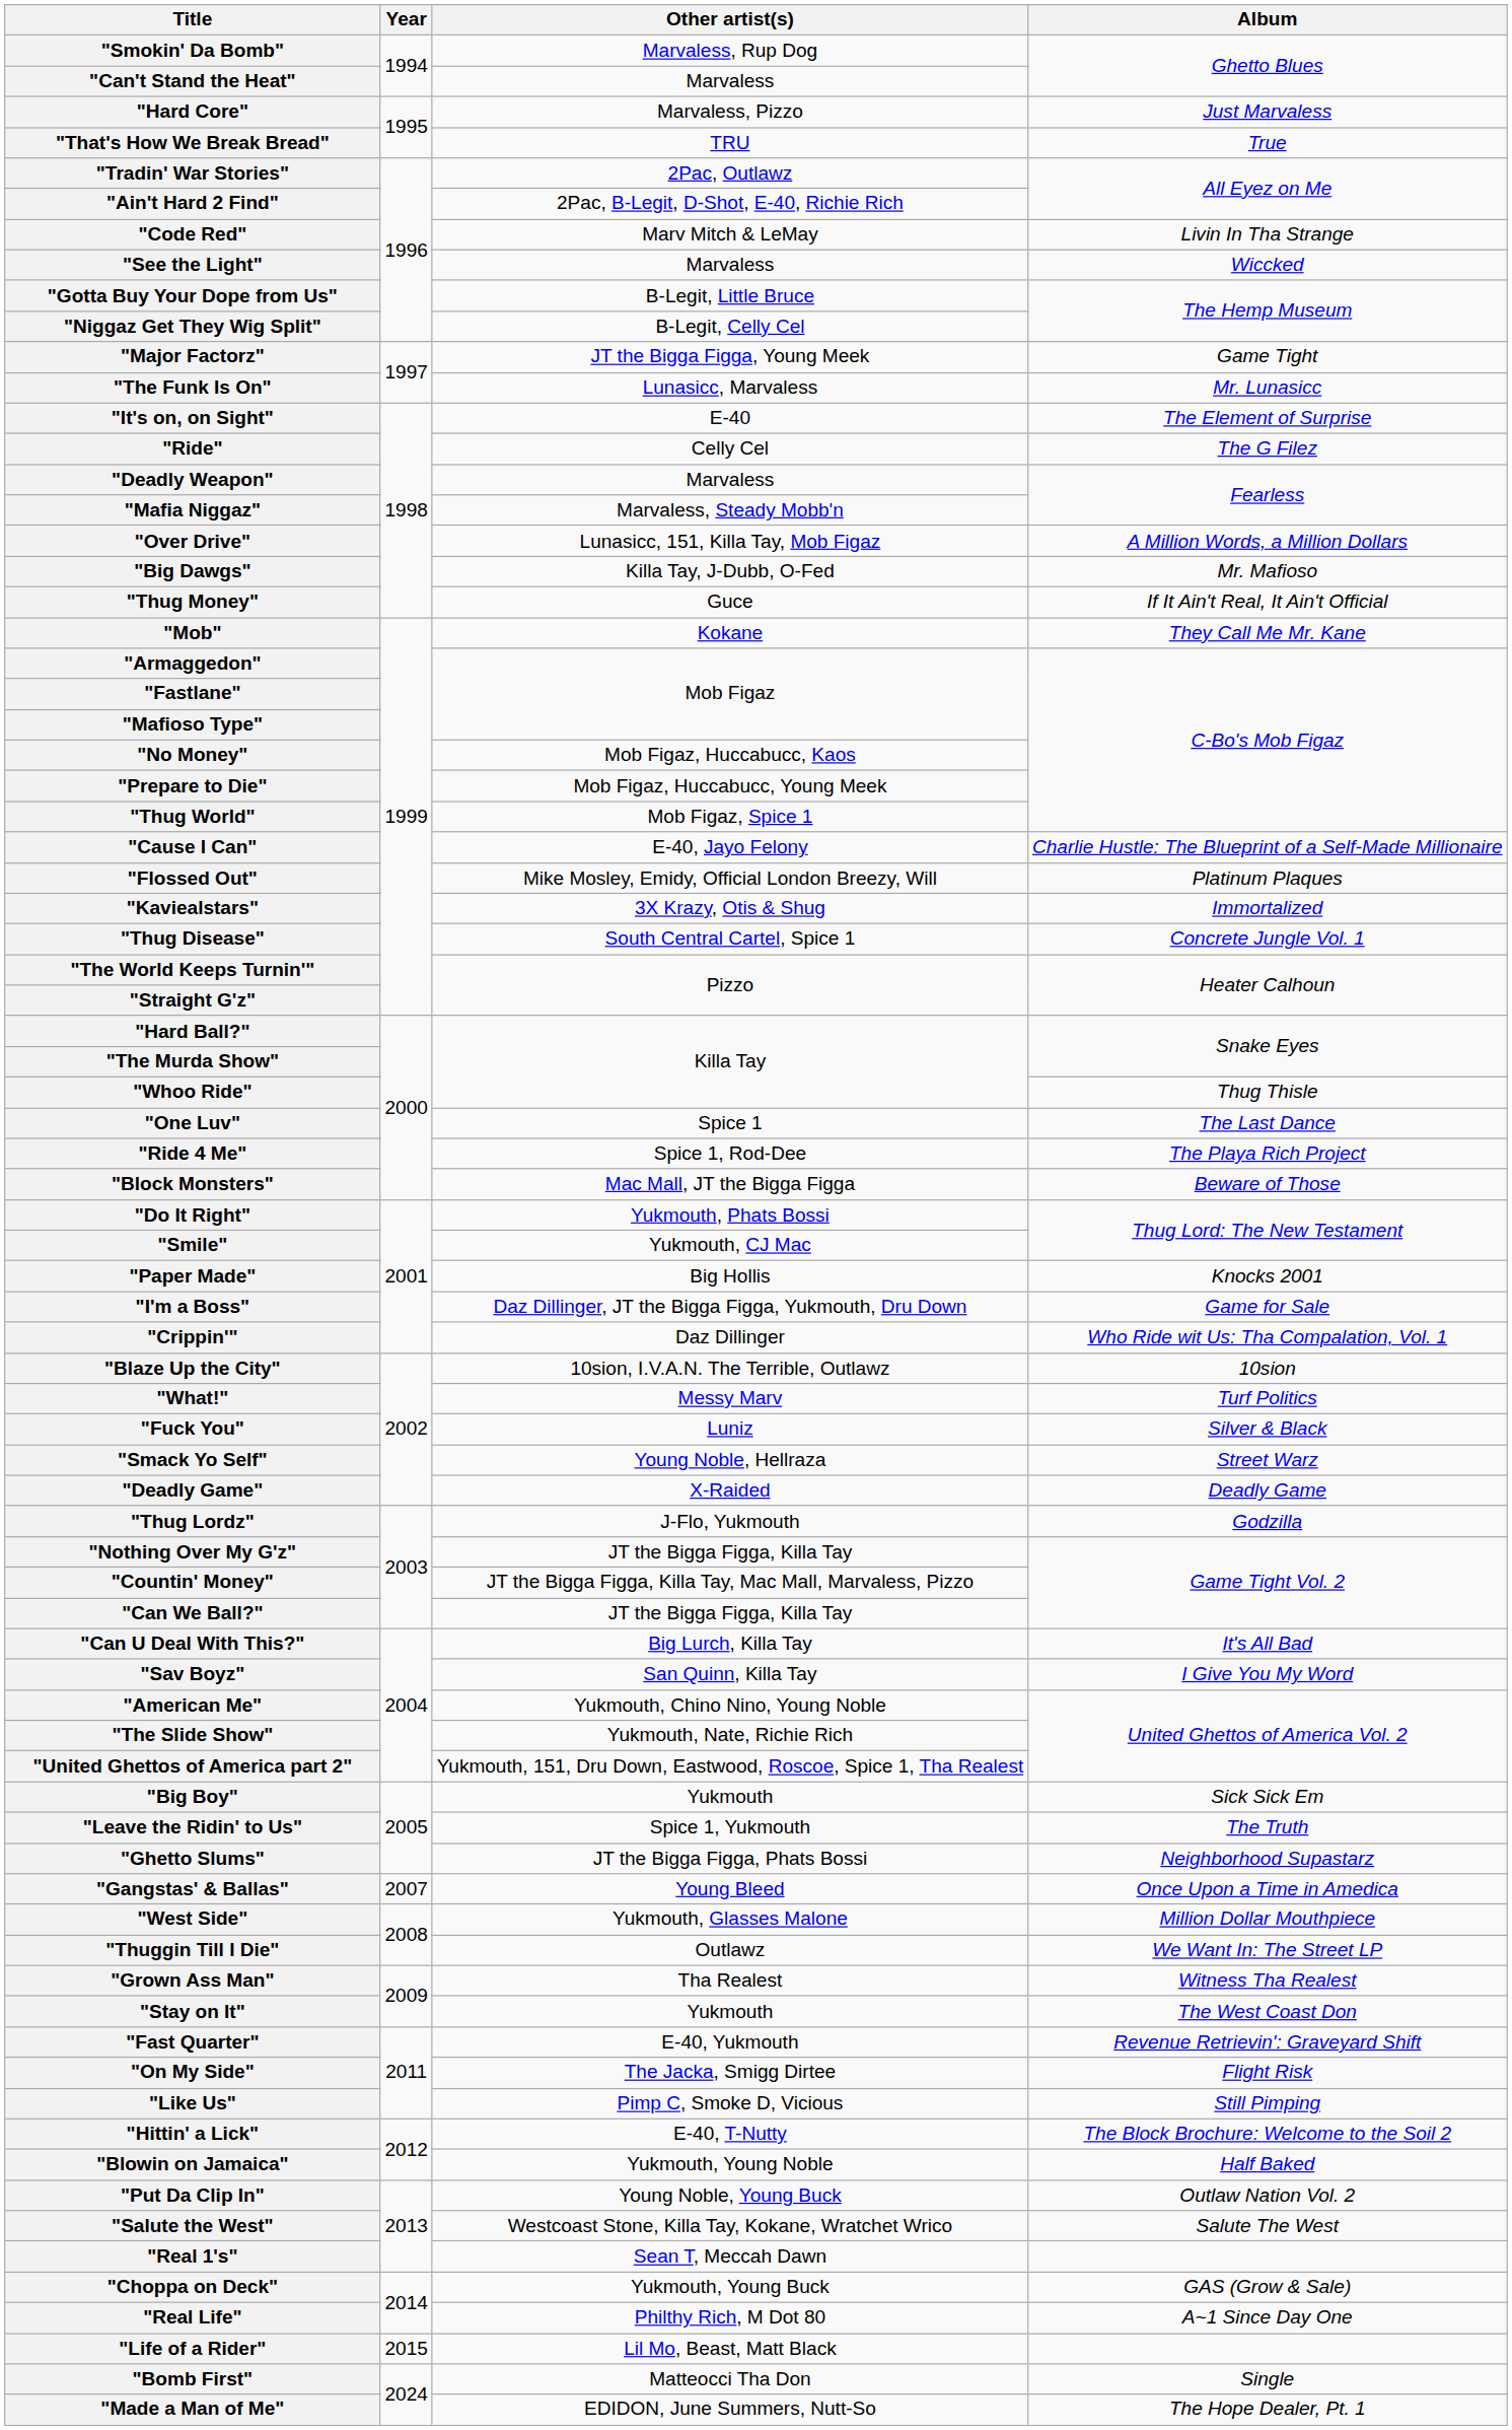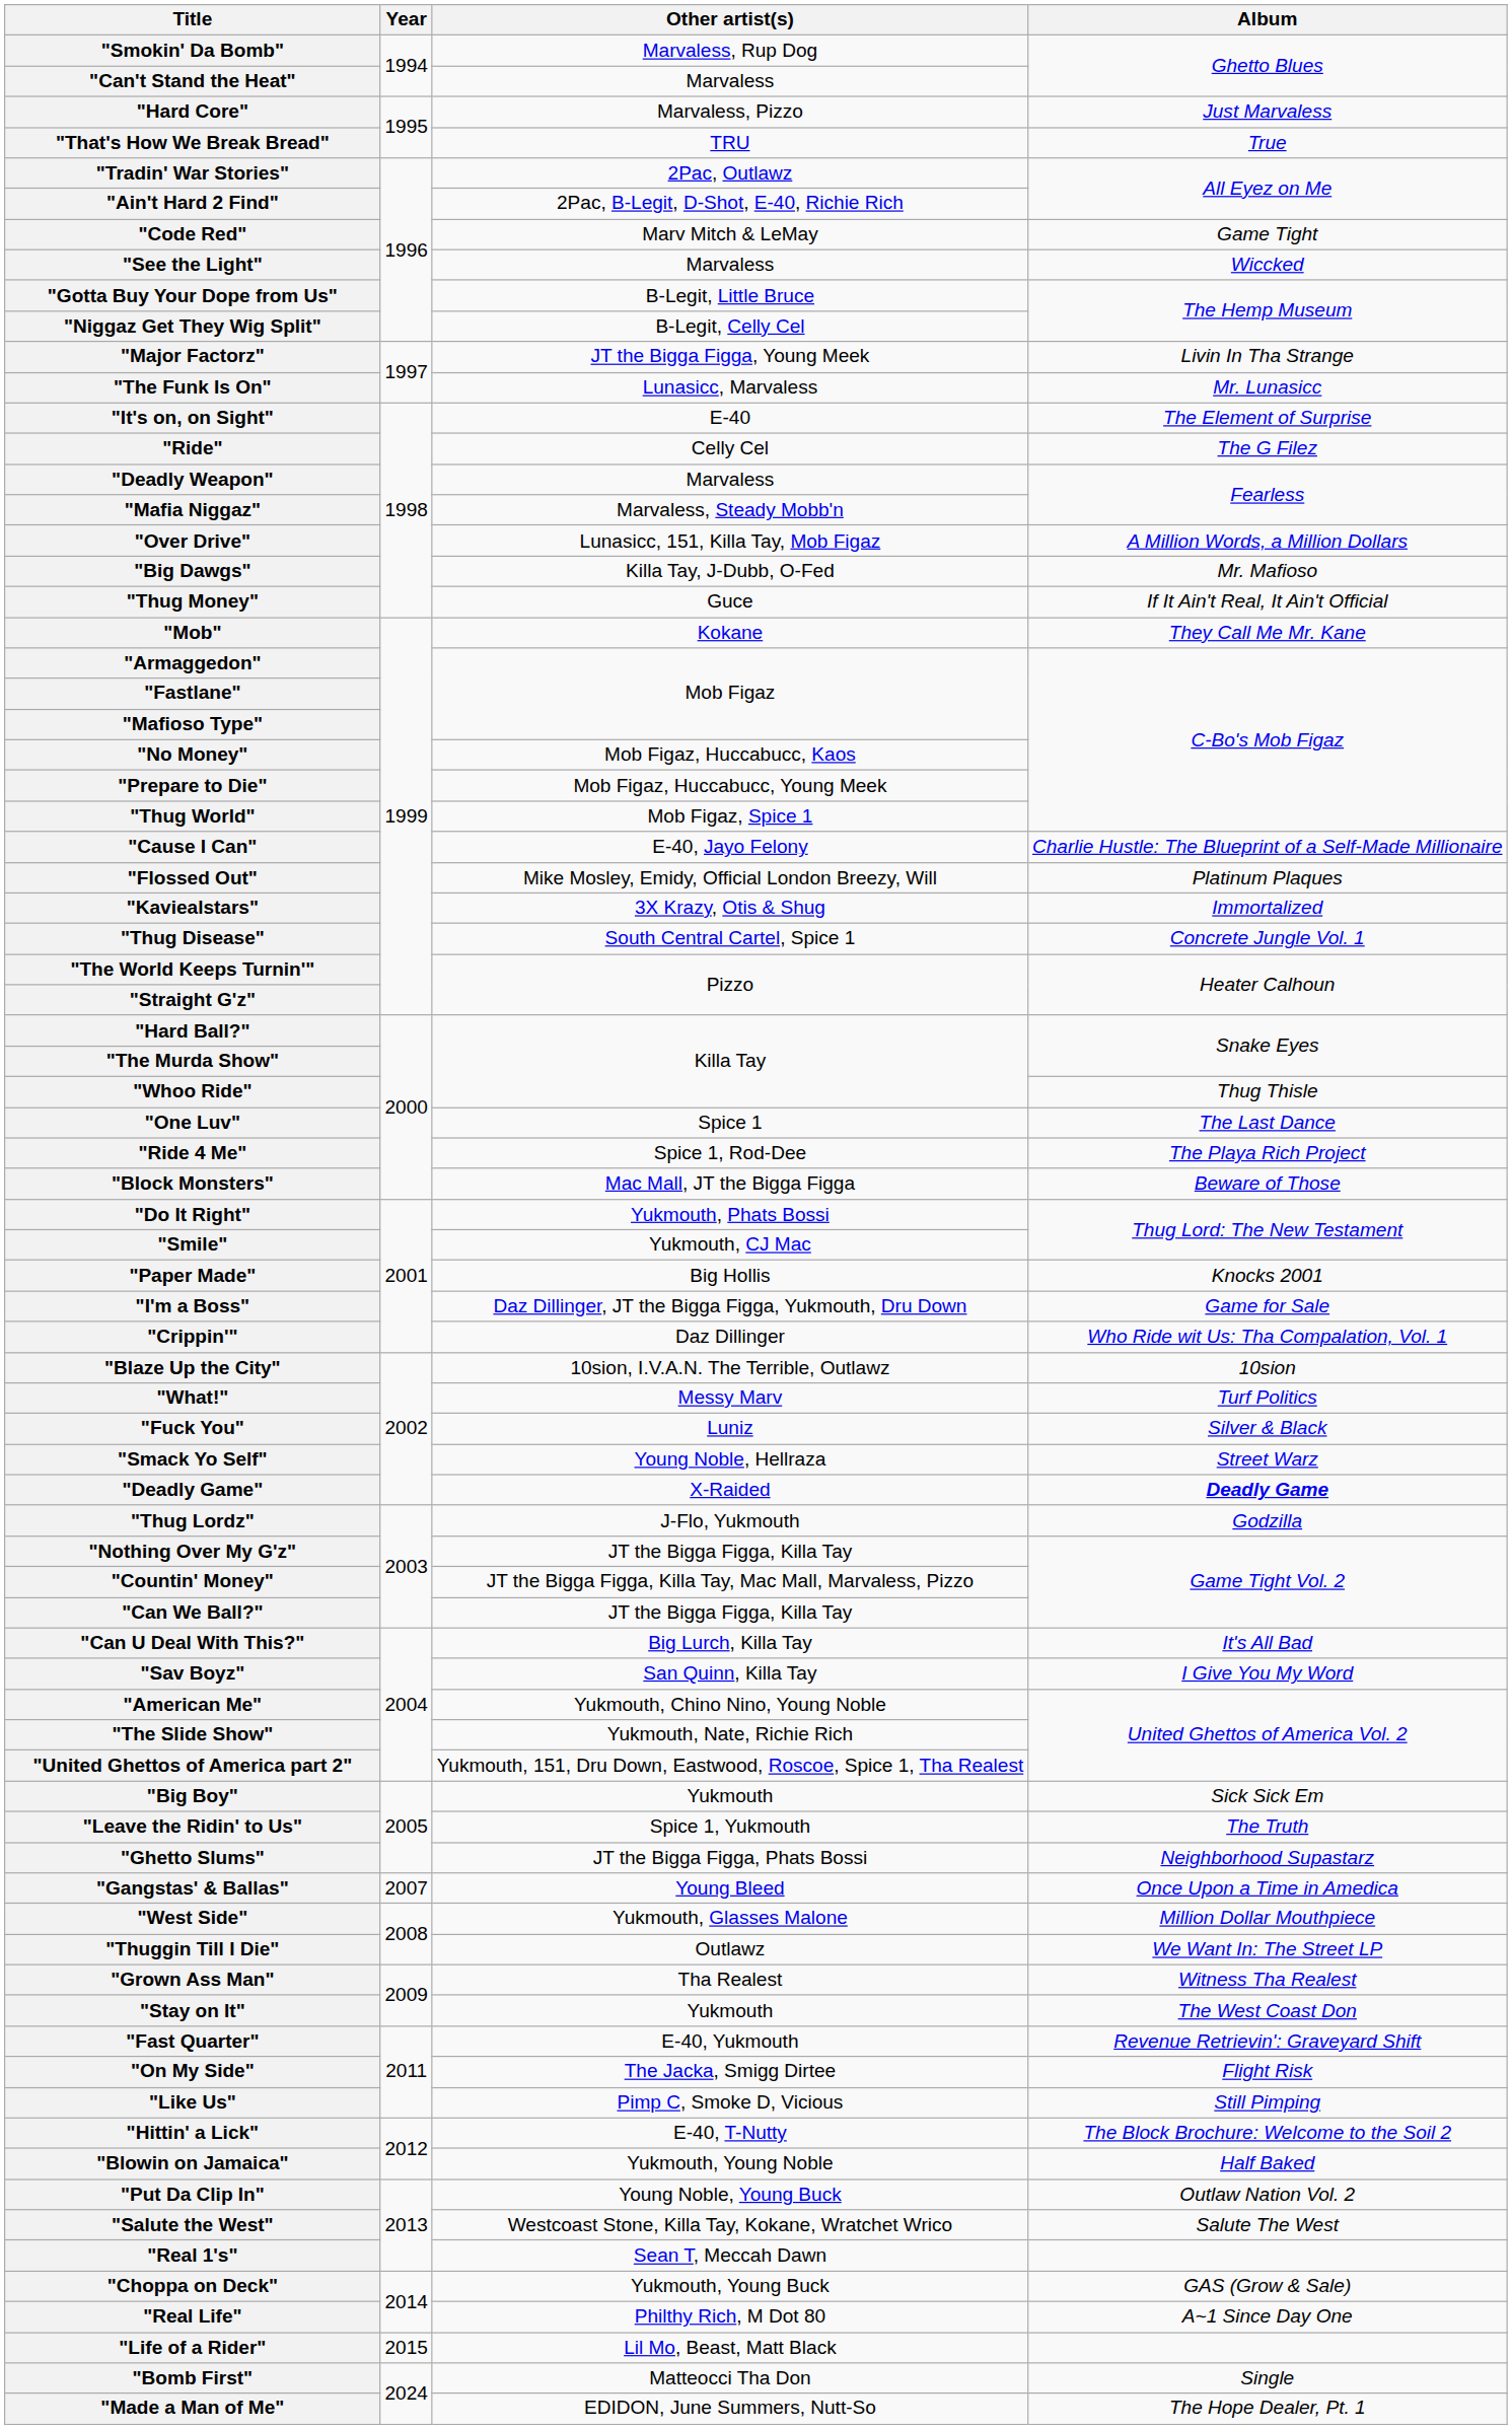"Code Red" | Album: Livin In Tha Strange -> Game Tight
"Major Factorz" | Album: Game Tight -> Livin In Tha Strange
"Deadly Game" | Album: normal -> bold
